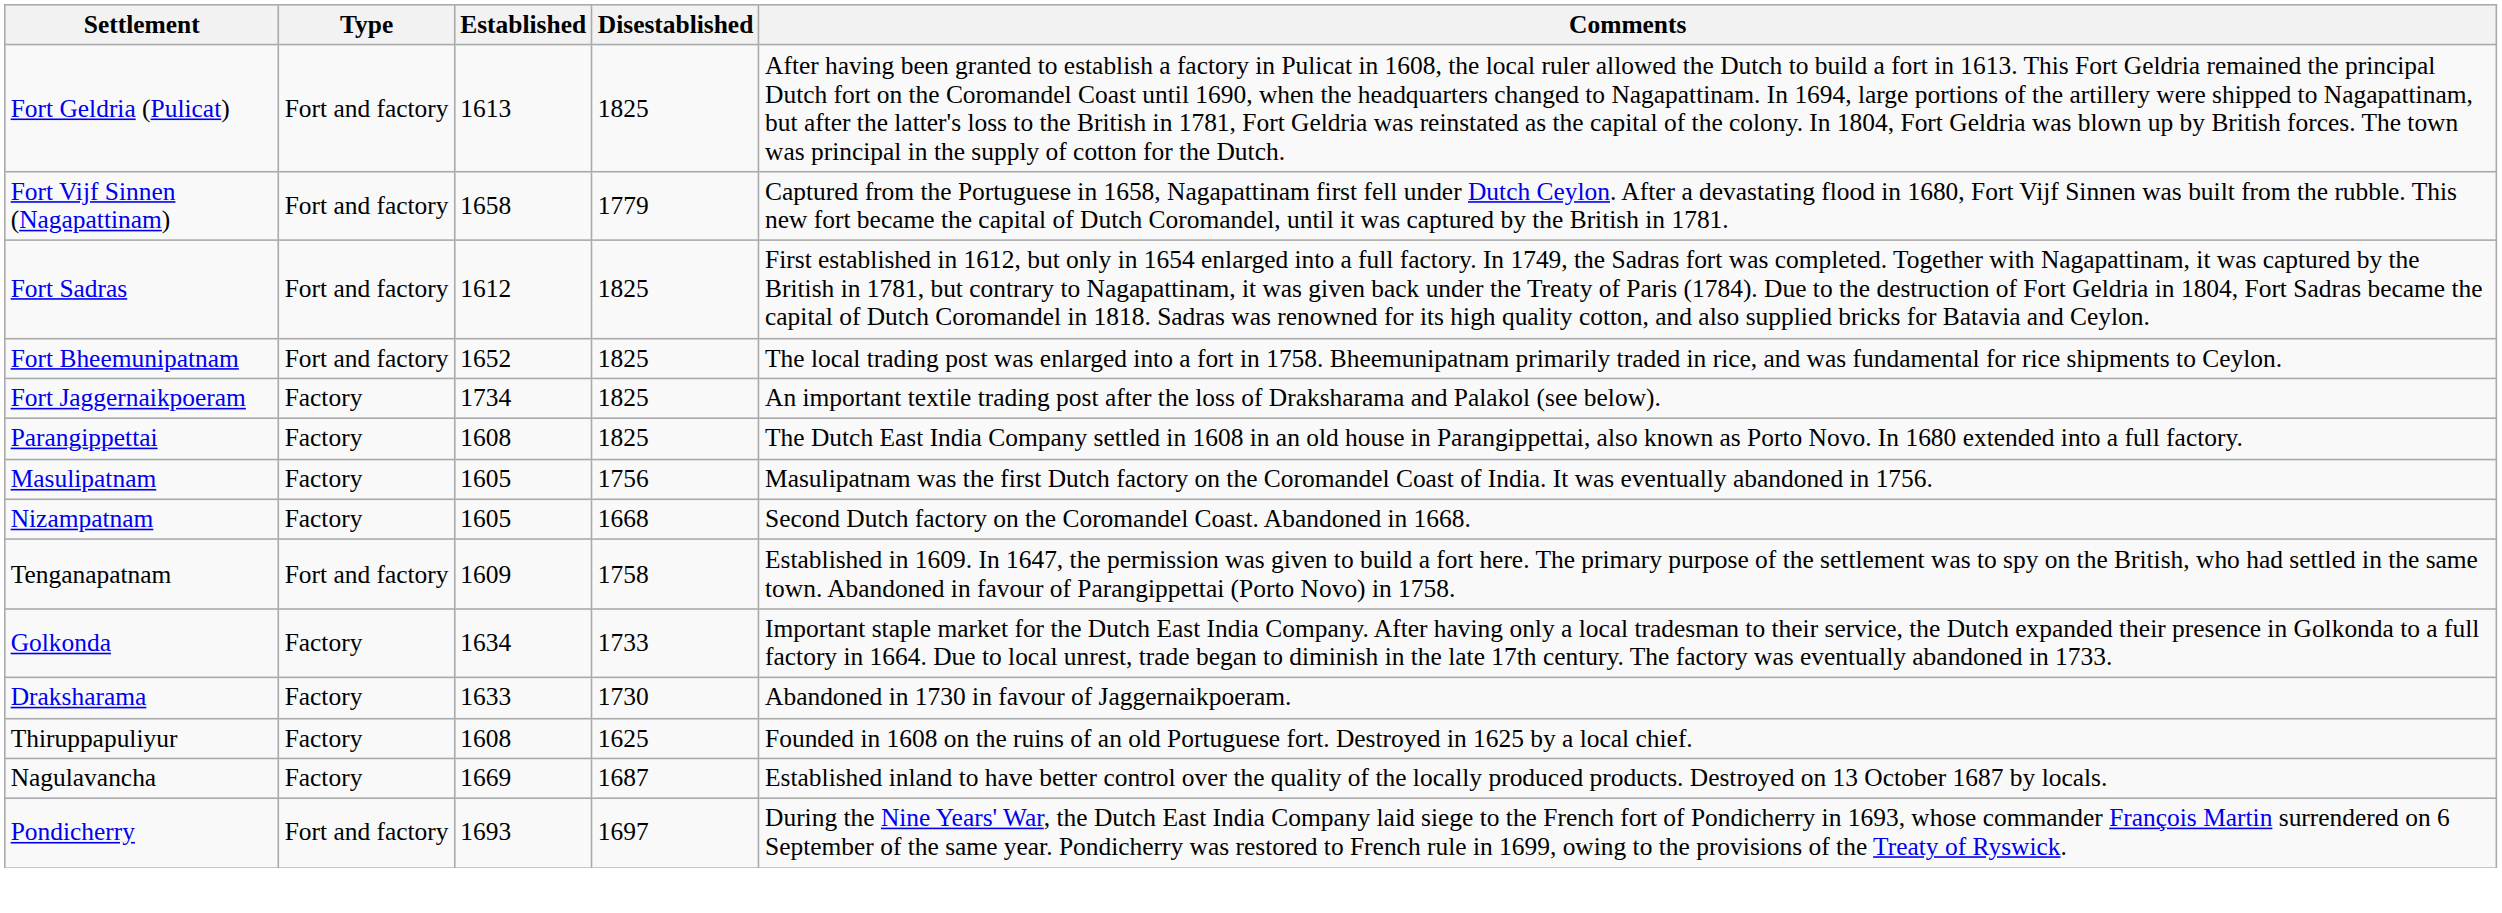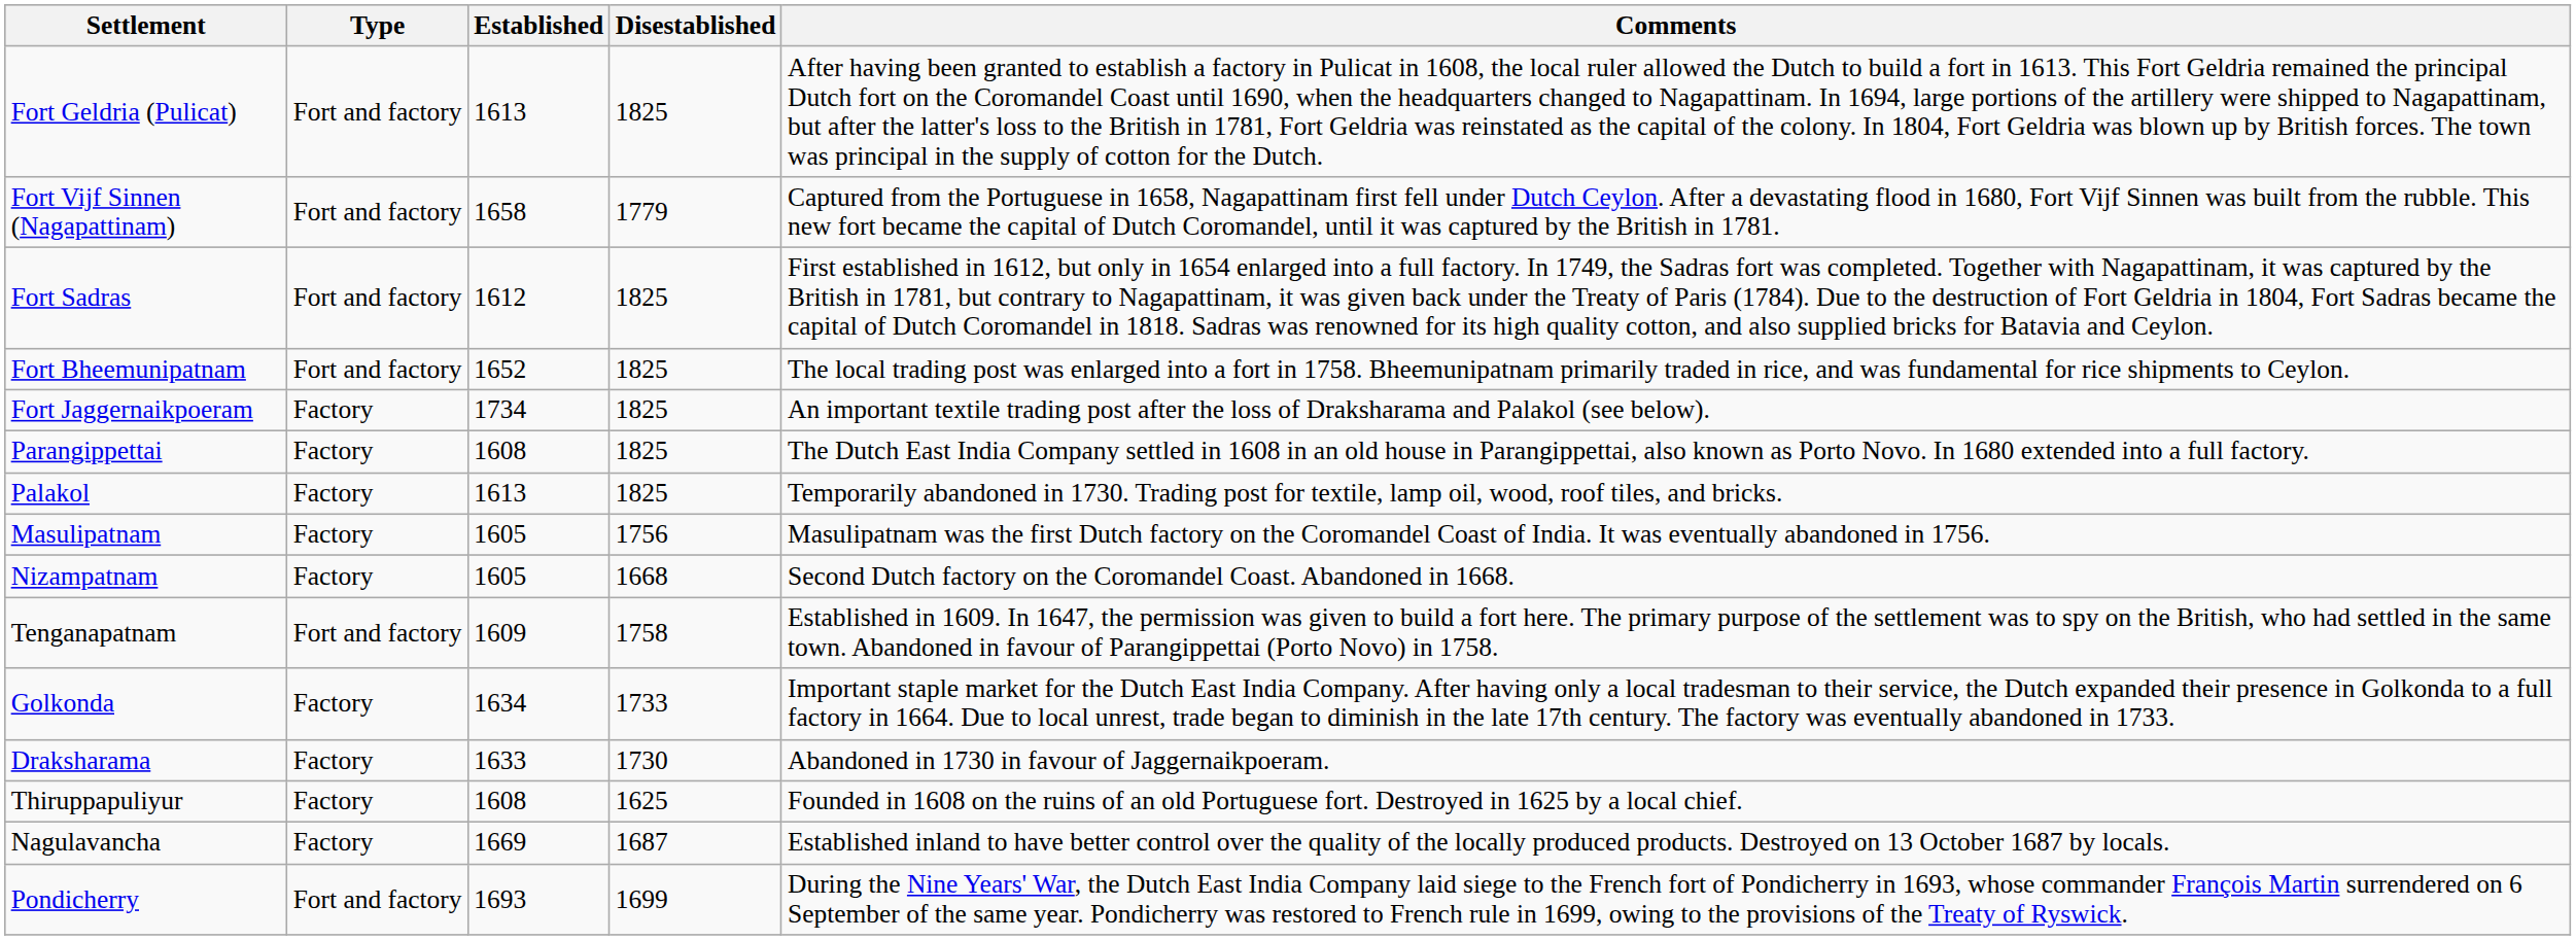+ row: Palakol | Factory | 1613 | 1825 | Temporarily abandoned in 1730. Trading post for textile, lamp oil, wood, roof tiles, and bricks.
Pondicherry | Disestablished: 1697 -> 1699
